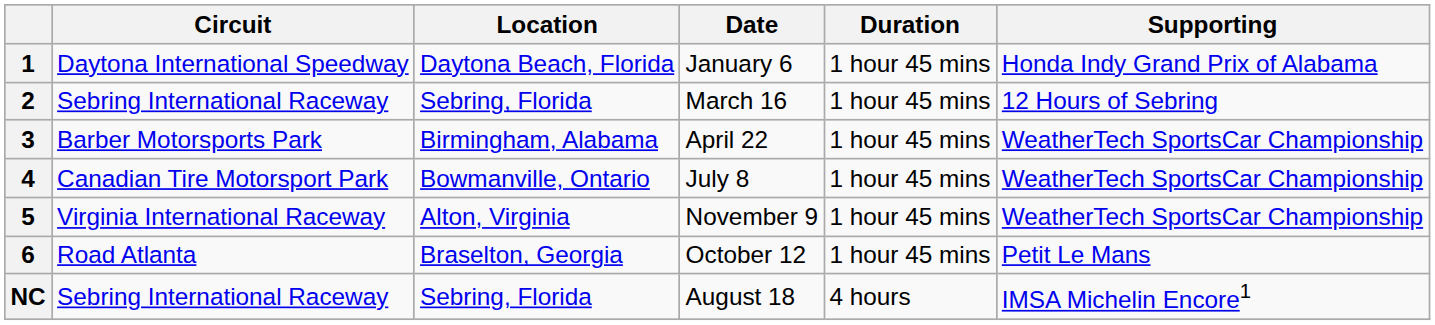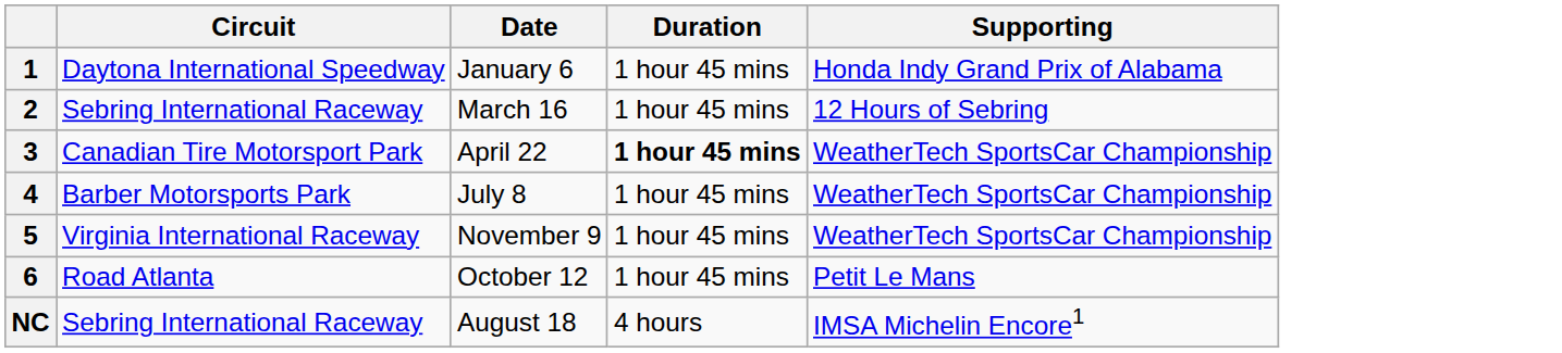- column: Location | Daytona Beach, Florida | Sebring, Florida | Birmingham, Alabama | Bowmanville, Ontario | Alton, Virginia | Braselton, Georgia | Sebring, Florida
3 | Circuit: Barber Motorsports Park -> Canadian Tire Motorsport Park
3 | Duration: normal -> bold
4 | Circuit: Canadian Tire Motorsport Park -> Barber Motorsports Park
